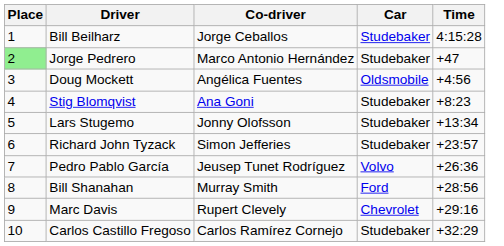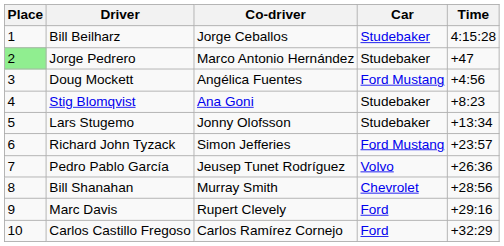Doug Mockett | Car: Oldsmobile -> Ford Mustang
Richard John Tyzack | Car: Studebaker -> Ford Mustang
Bill Shanahan | Car: Ford -> Chevrolet
Marc Davis | Car: Chevrolet -> Ford
Carlos Castillo Fregoso | Car: Studebaker -> Ford
